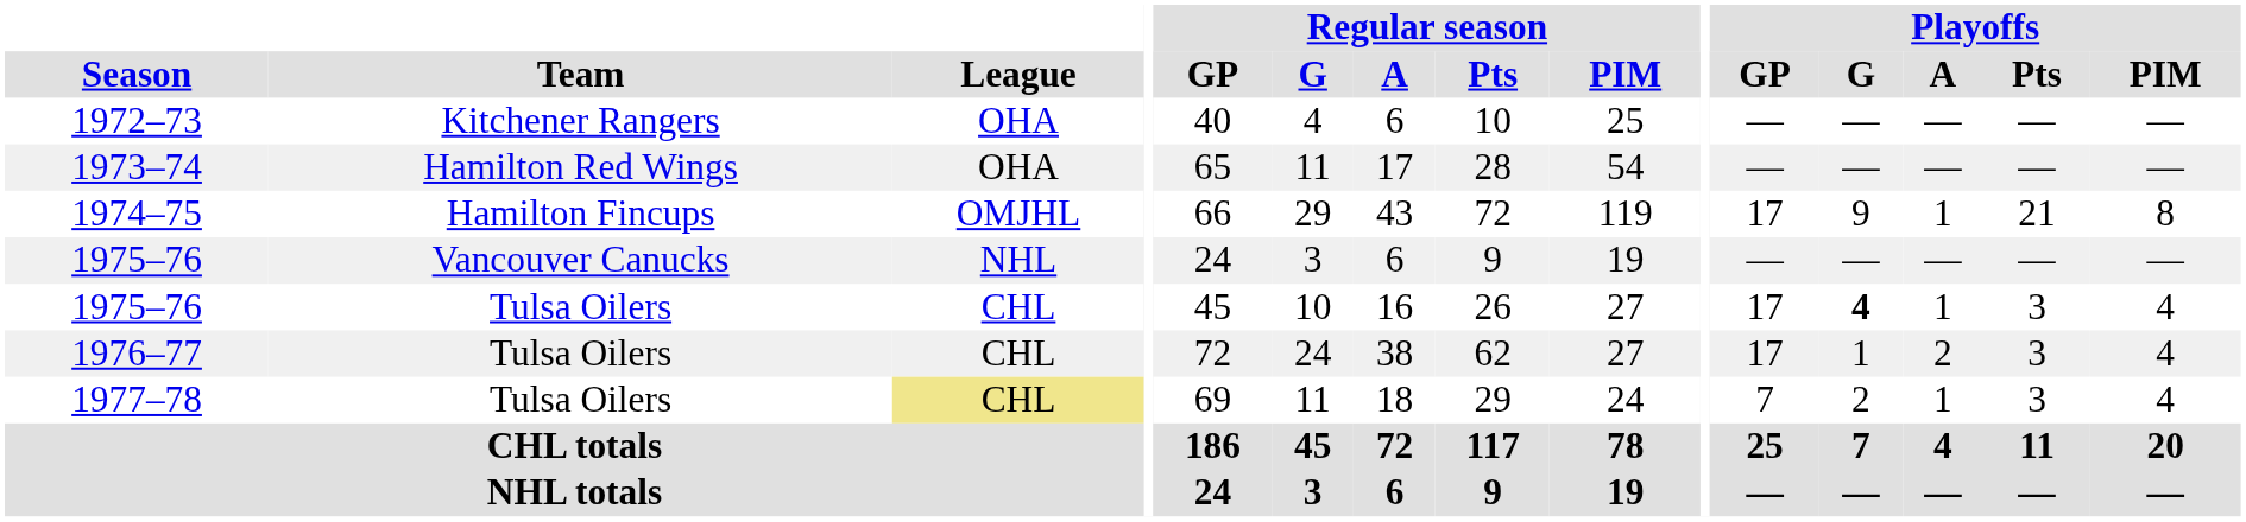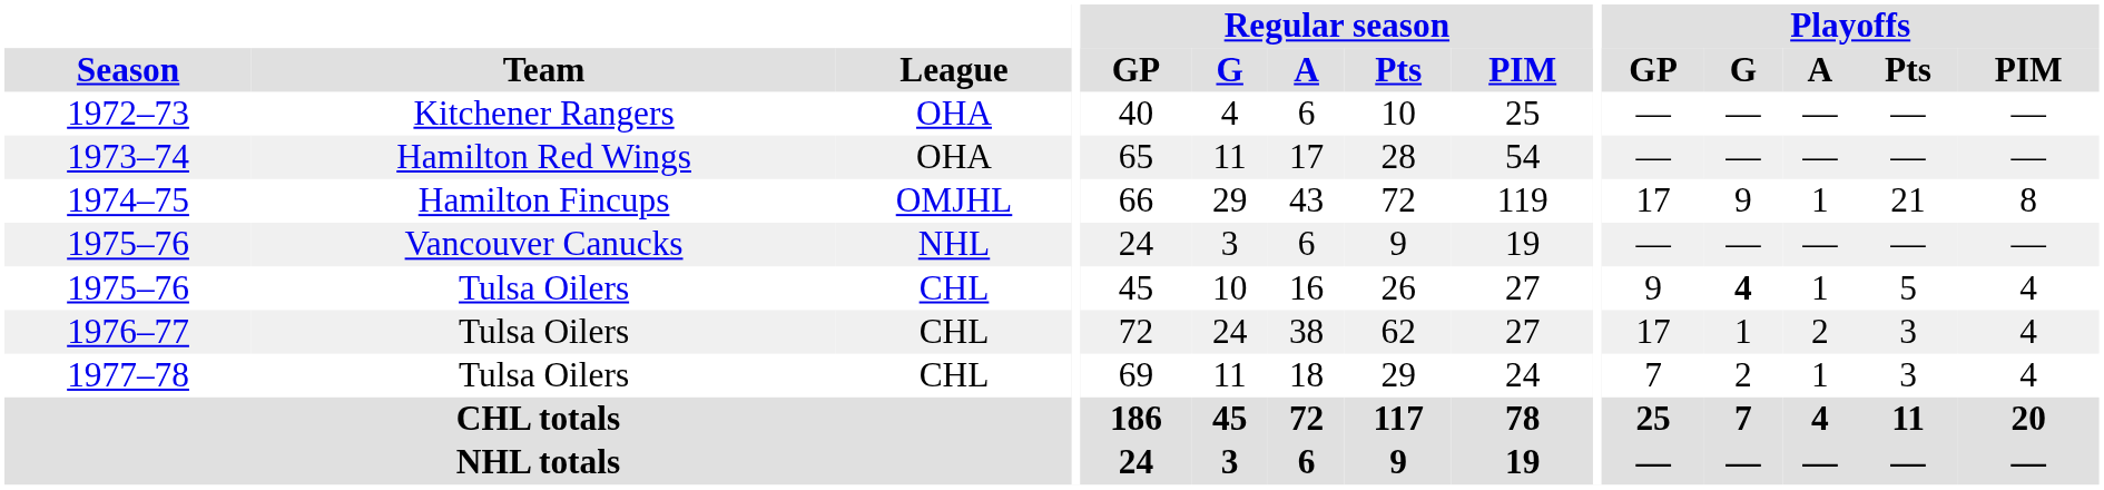1975–76 / Tulsa Oilers | Playoffs / GP: 17 -> 9
1975–76 / Tulsa Oilers | Playoffs / Pts: 3 -> 5
1977–78 | League: khaki background -> no background
